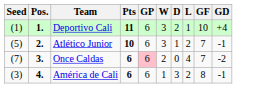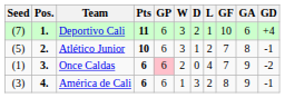+ column: GA | 6 | 8 | 9 | 9
Deportivo Cali | Seed: (1) -> (7)
Once Caldas | Seed: (7) -> (1)
